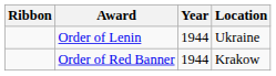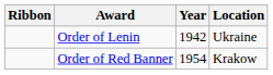Order of Lenin | Year: 1944 -> 1942
Order of Red Banner | Year: 1944 -> 1954
